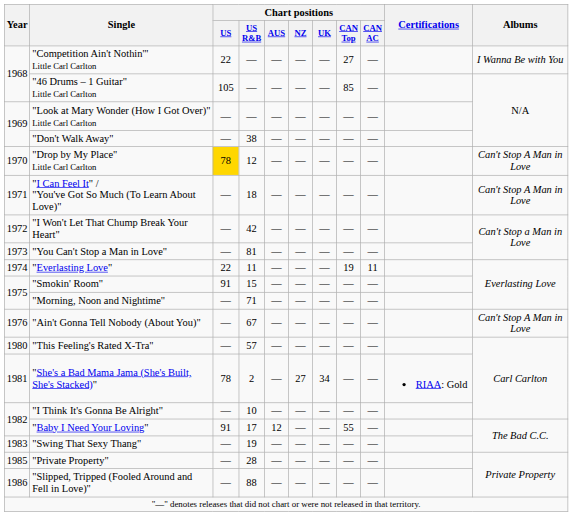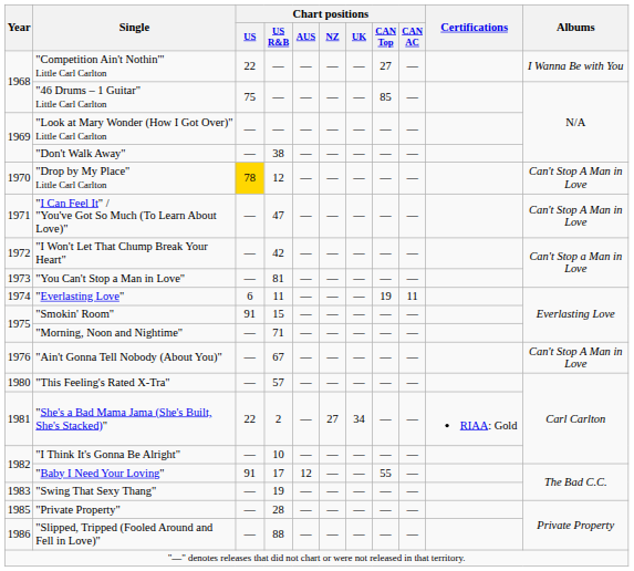"46 Drums – 1 Guitar" Little Carl Carlton | Chart positions / US: 105 -> 75
"I Can Feel It" / "You've Got So Much (To Learn About Love)" | Chart positions / US R&B: 18 -> 47
"Everlasting Love" | Chart positions / US: 22 -> 6
"She's a Bad Mama Jama (She's Built, She's Stacked)" | Chart positions / US: 78 -> 22
